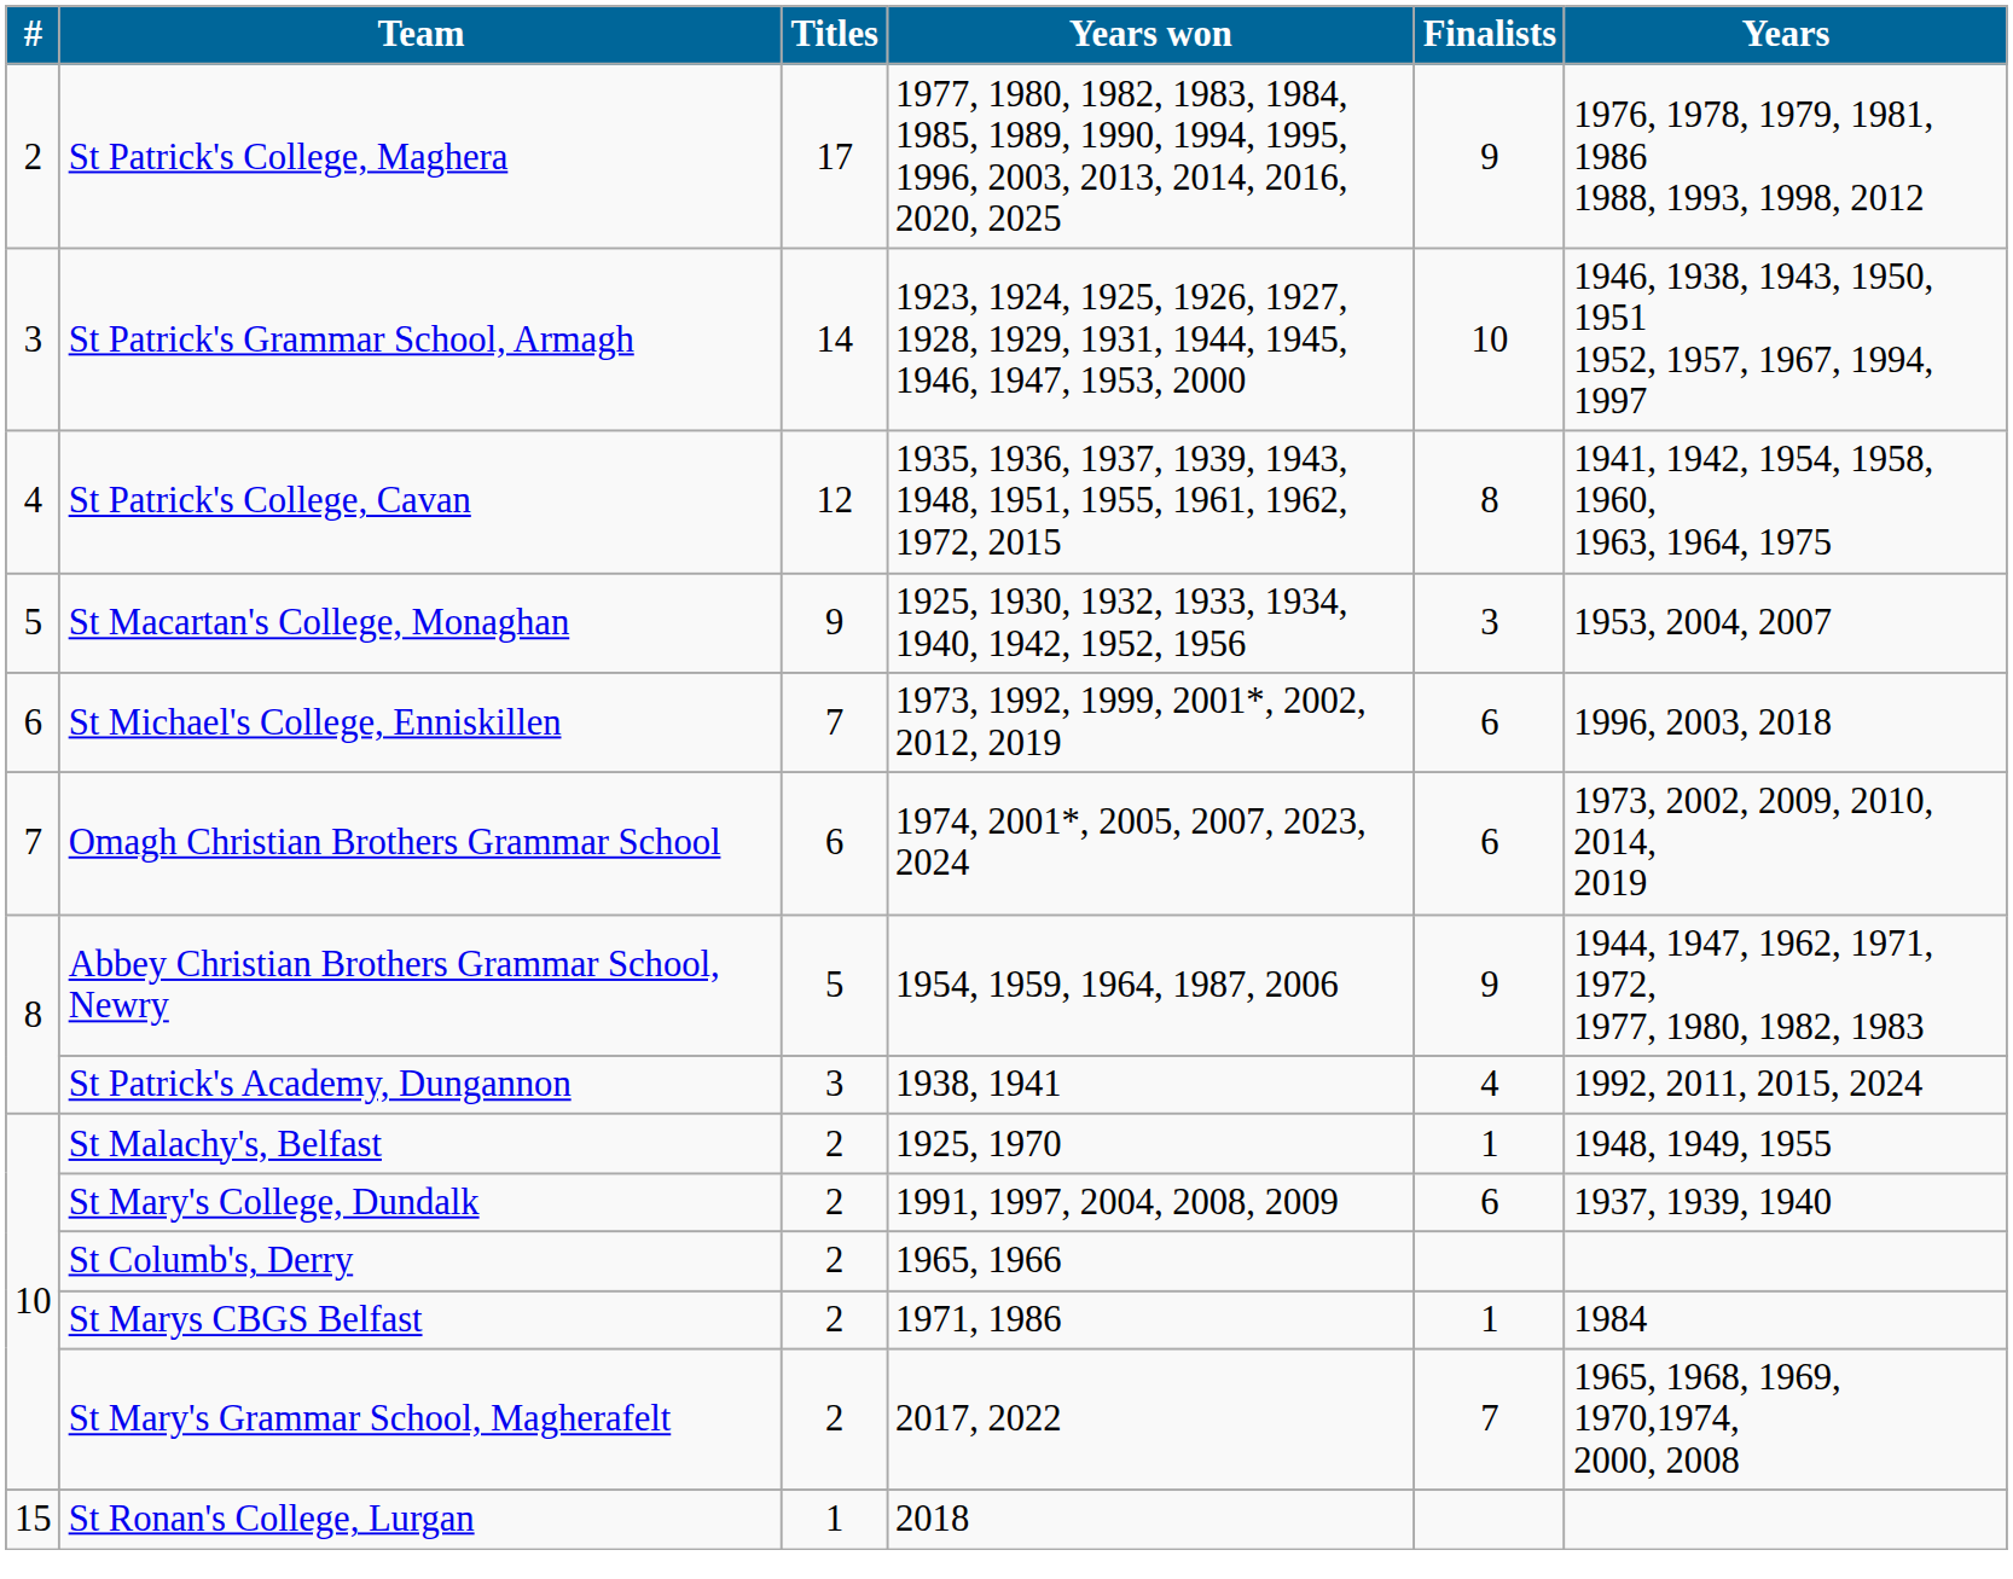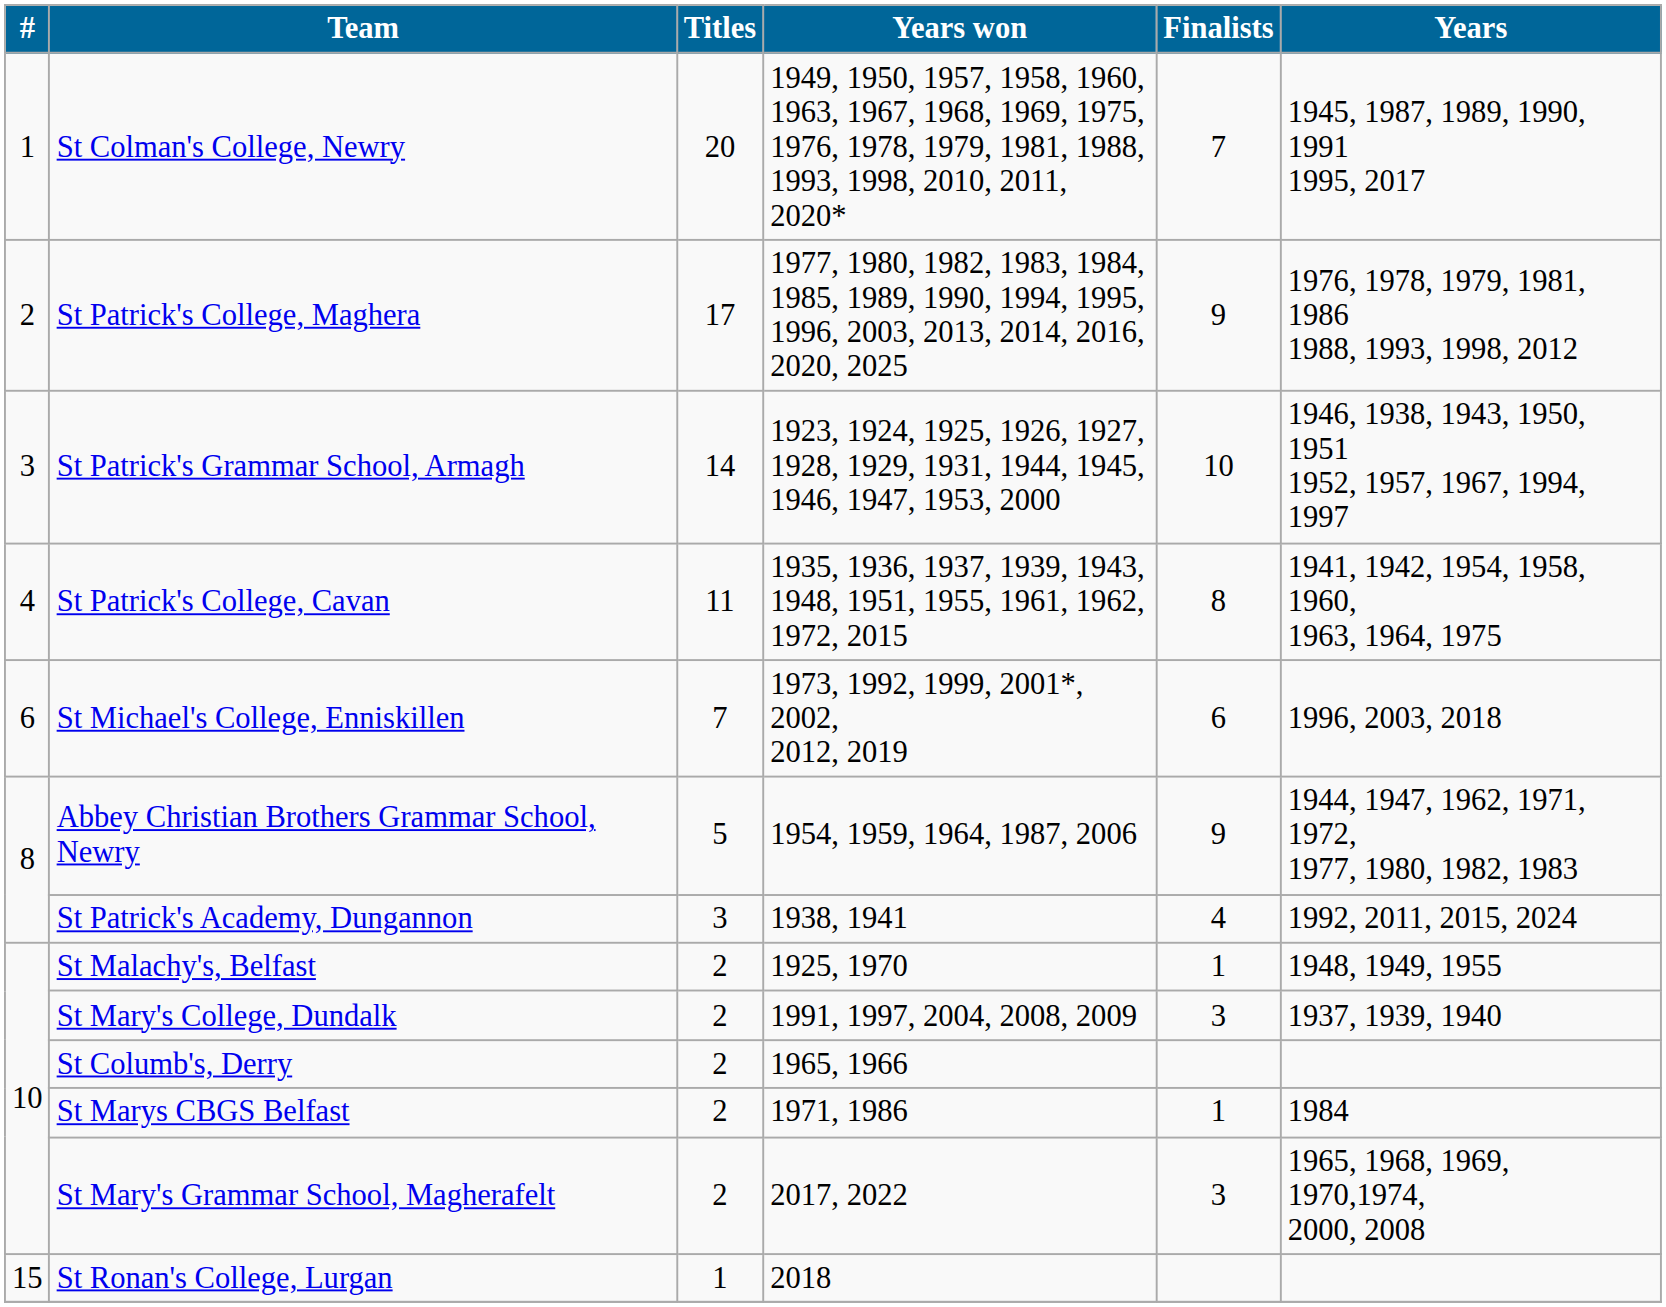+ row: 1 | St Colman's College, Newry | 20 | 1949, 1950, 1957, 1958, 1960, 1963, 1967, 1968, 1969, 1975, 1976, 1978, 1979, 1981, 1988, 1993, 1998, 2010, 2011, 2020* | 7 | 1945, 1987, 1989, 1990, 1991 1995, 2017
St Patrick's College, Cavan | Titles: 12 -> 11
- row: 5 | St Macartan's College, Monaghan | 9 | 1925, 1930, 1932, 1933, 1934, 1940, 1942, 1952, 1956 | 3 | 1953, 2004, 2007
- row: 7 | Omagh Christian Brothers Grammar School | 6 | 1974, 2001*, 2005, 2007, 2023, 2024 | 6 | 1973, 2002, 2009, 2010, 2014, 2019
St Mary's College, Dundalk | Finalists: 6 -> 3
St Mary's Grammar School, Magherafelt | Finalists: 7 -> 3
